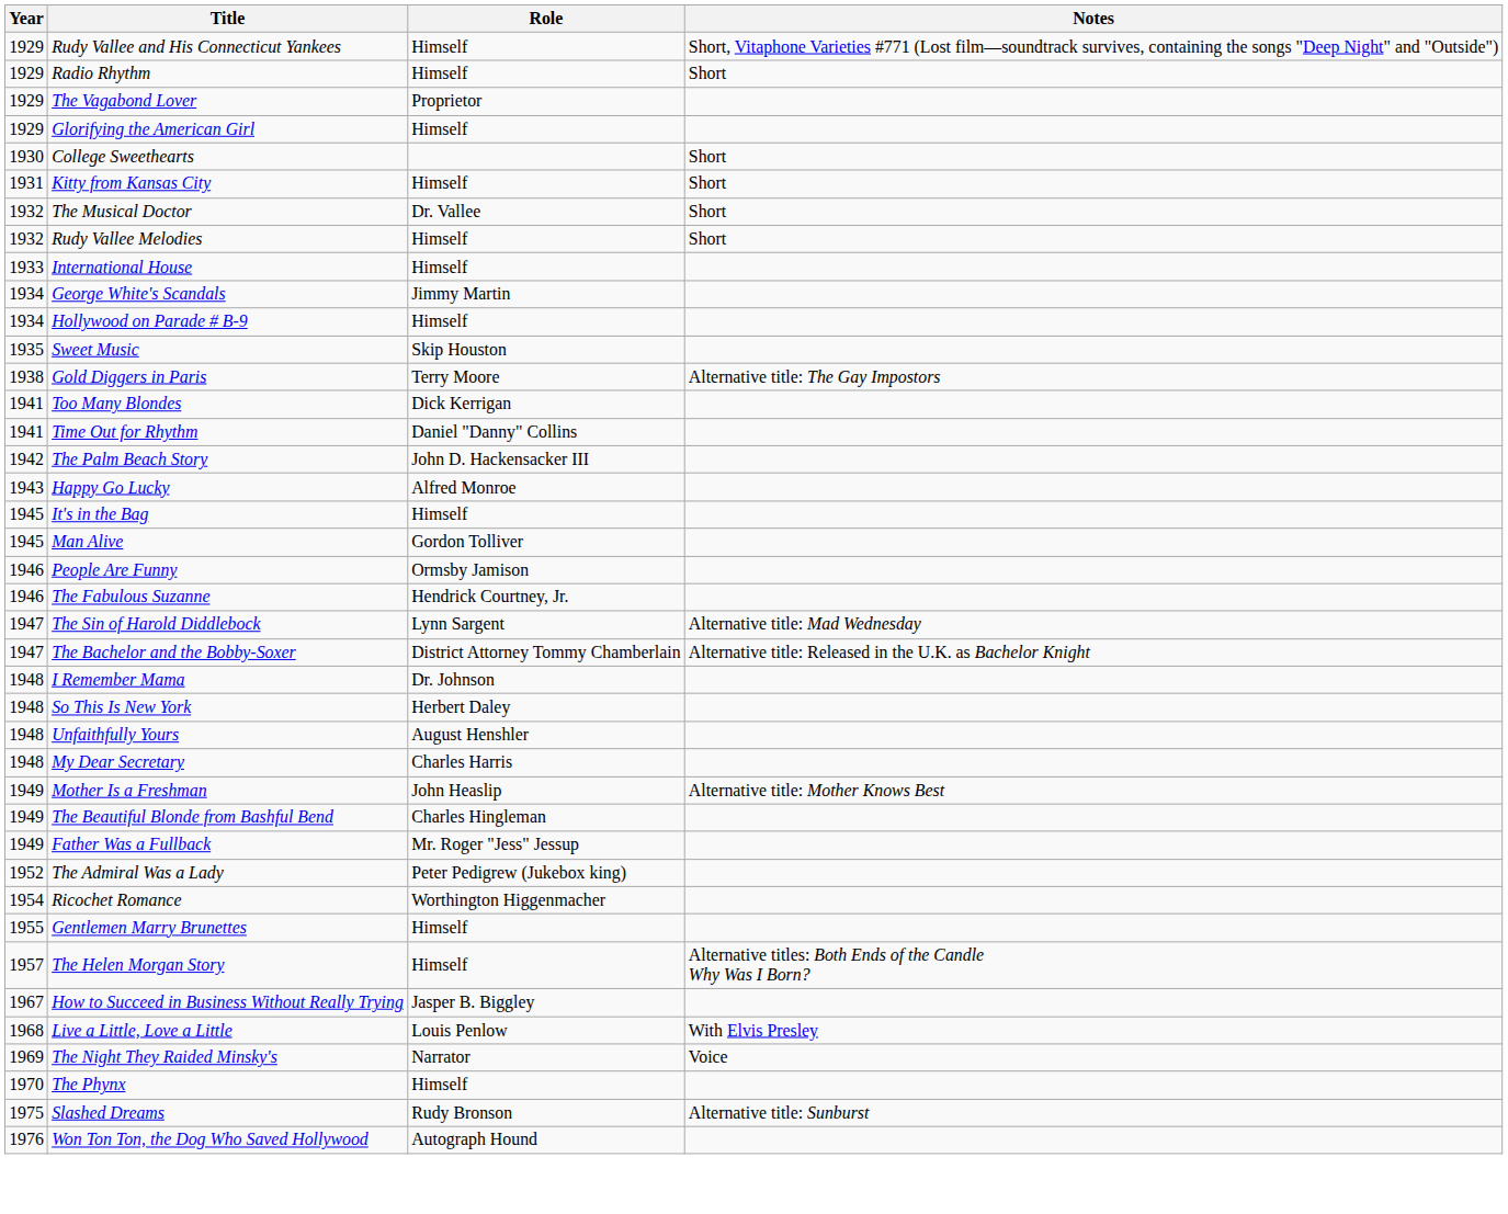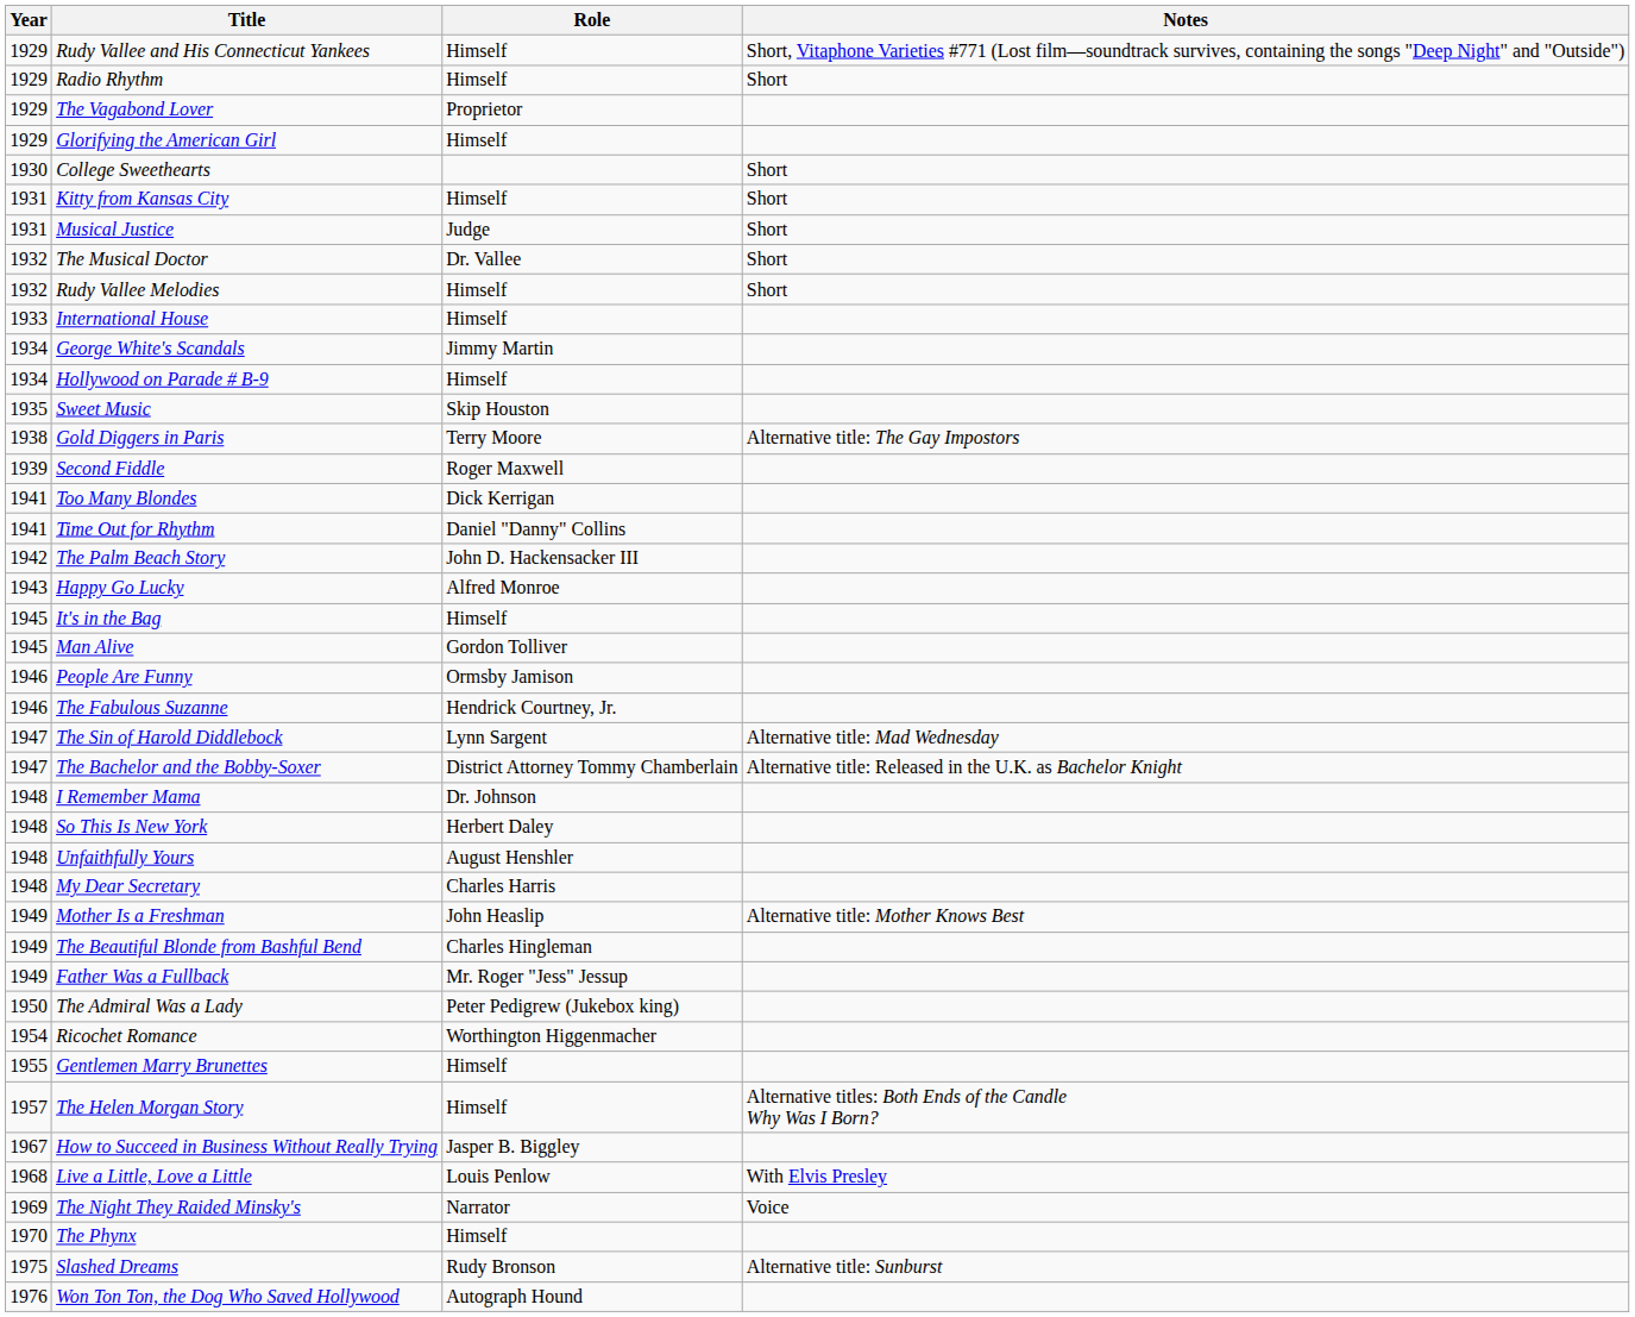+ row: 1931 | Musical Justice | Judge | Short
+ row: 1939 | Second Fiddle | Roger Maxwell
The Admiral Was a Lady | Year: 1952 -> 1950
